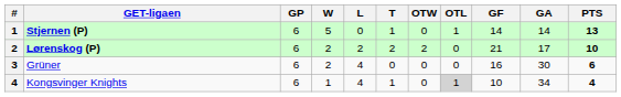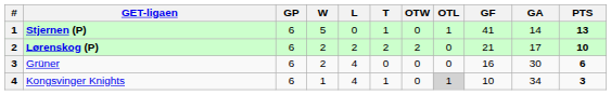Stjernen (P) | GF: 14 -> 41
Kongsvinger Knights | PTS: 4 -> 3
